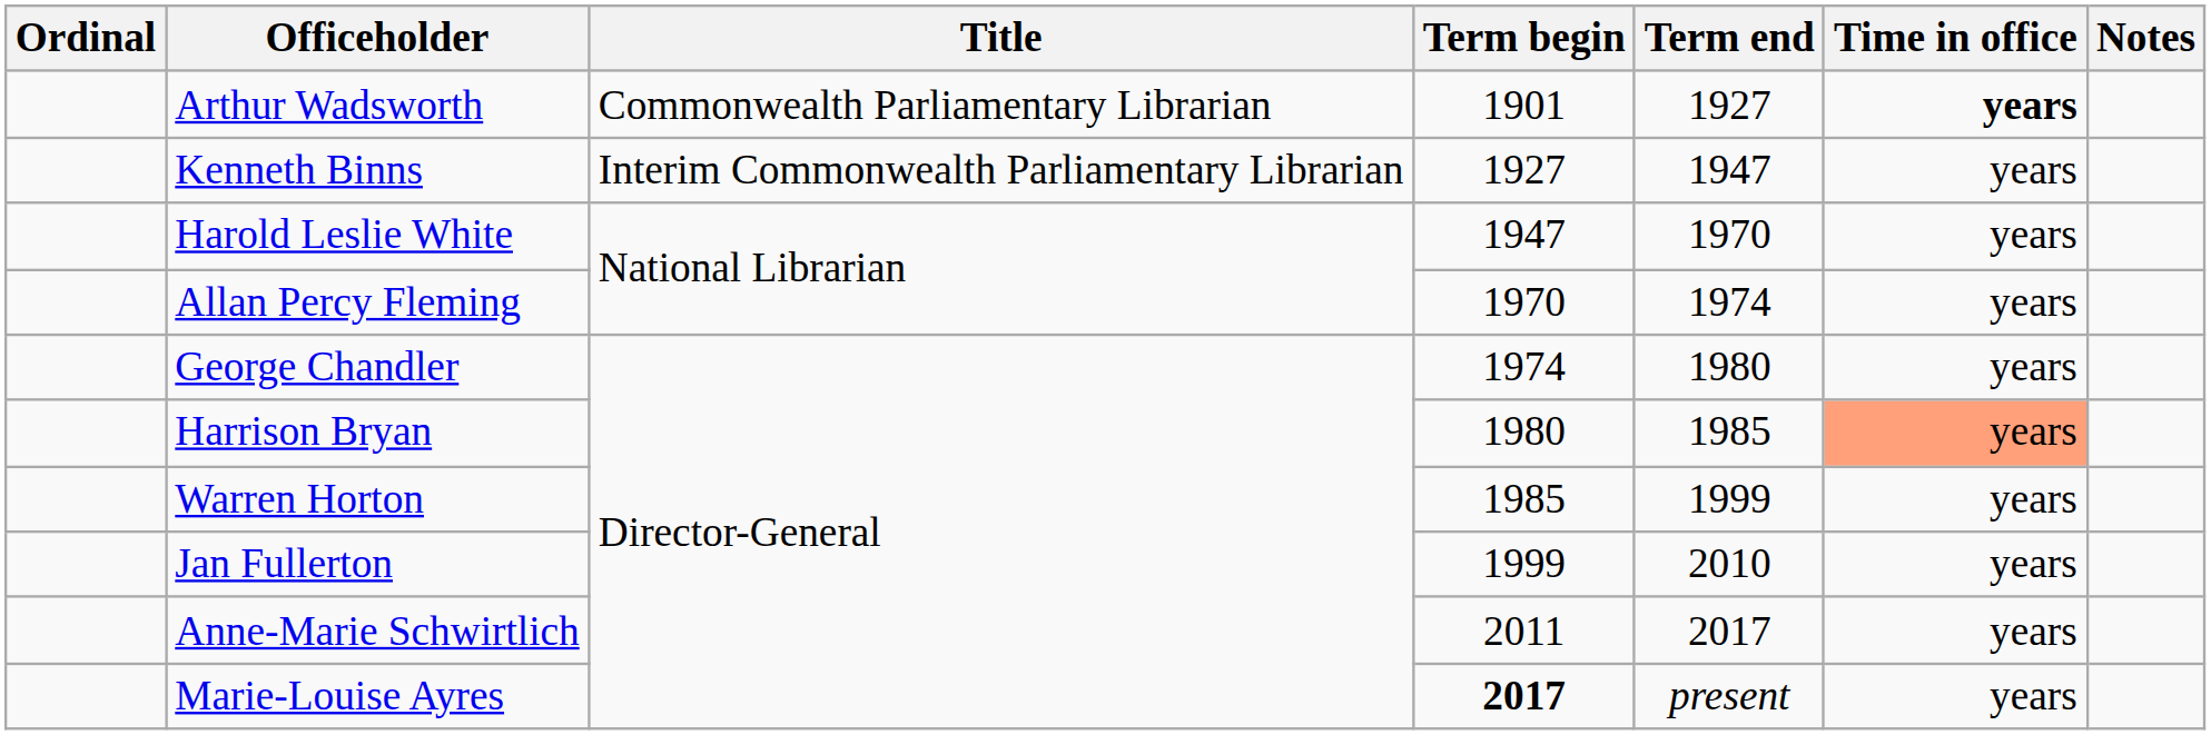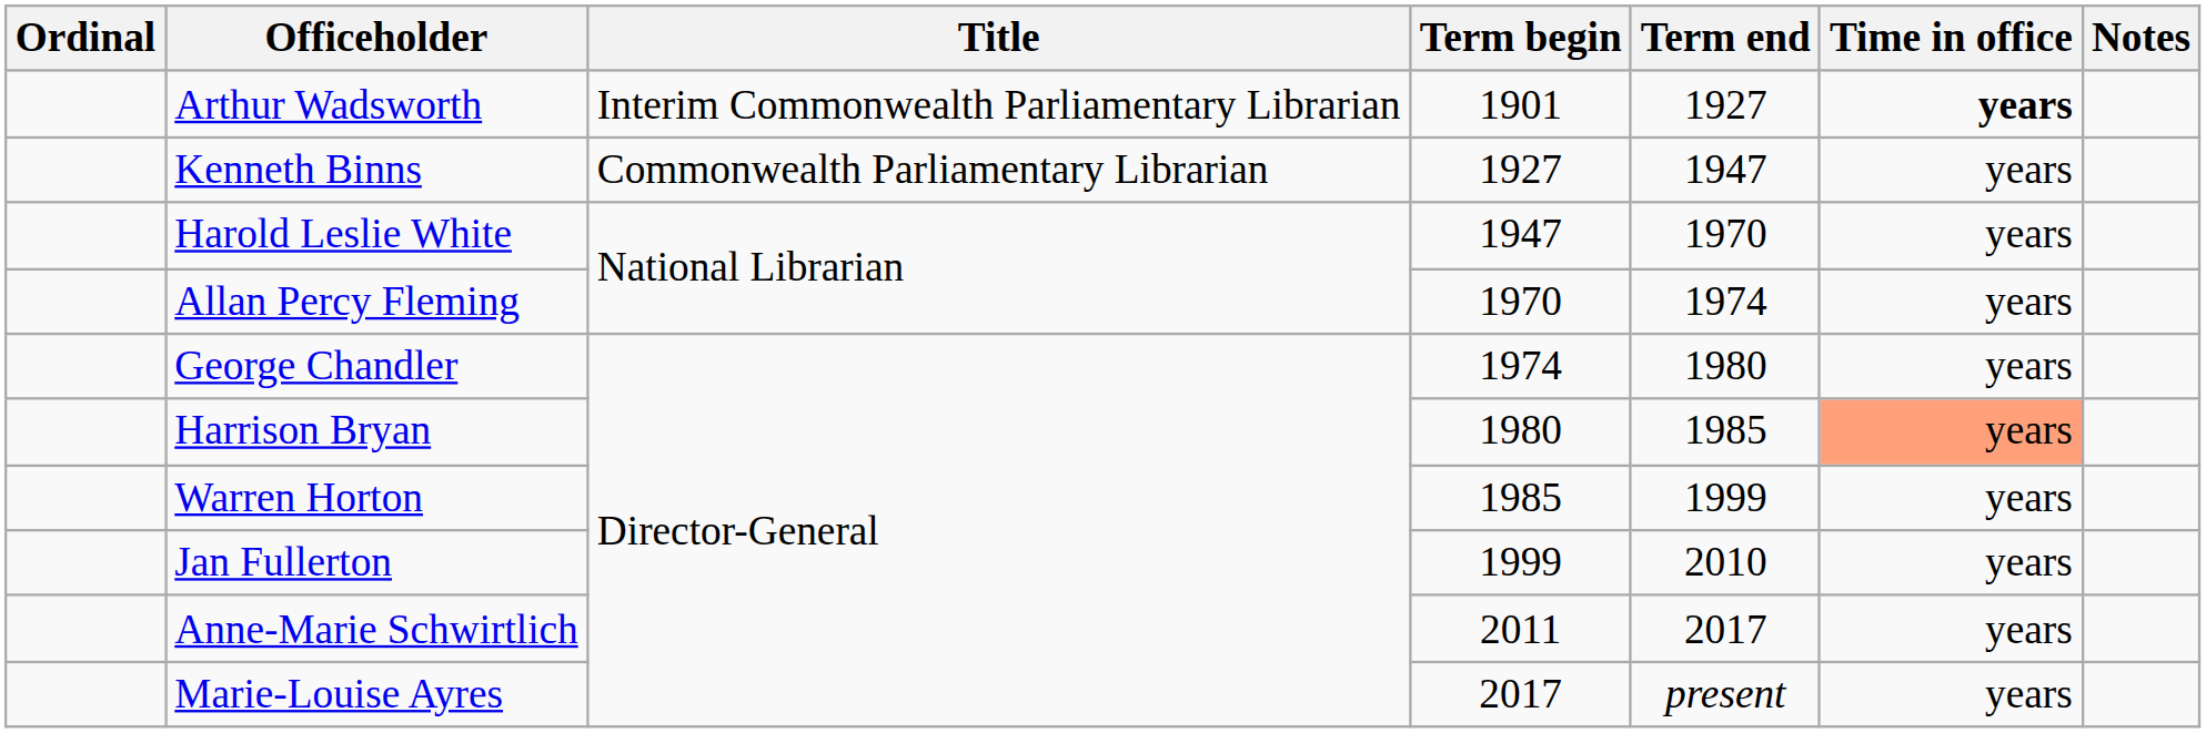Arthur Wadsworth | Title: Commonwealth Parliamentary Librarian -> Interim Commonwealth Parliamentary Librarian
Kenneth Binns | Title: Interim Commonwealth Parliamentary Librarian -> Commonwealth Parliamentary Librarian
Marie-Louise Ayres | Term begin: bold -> normal
